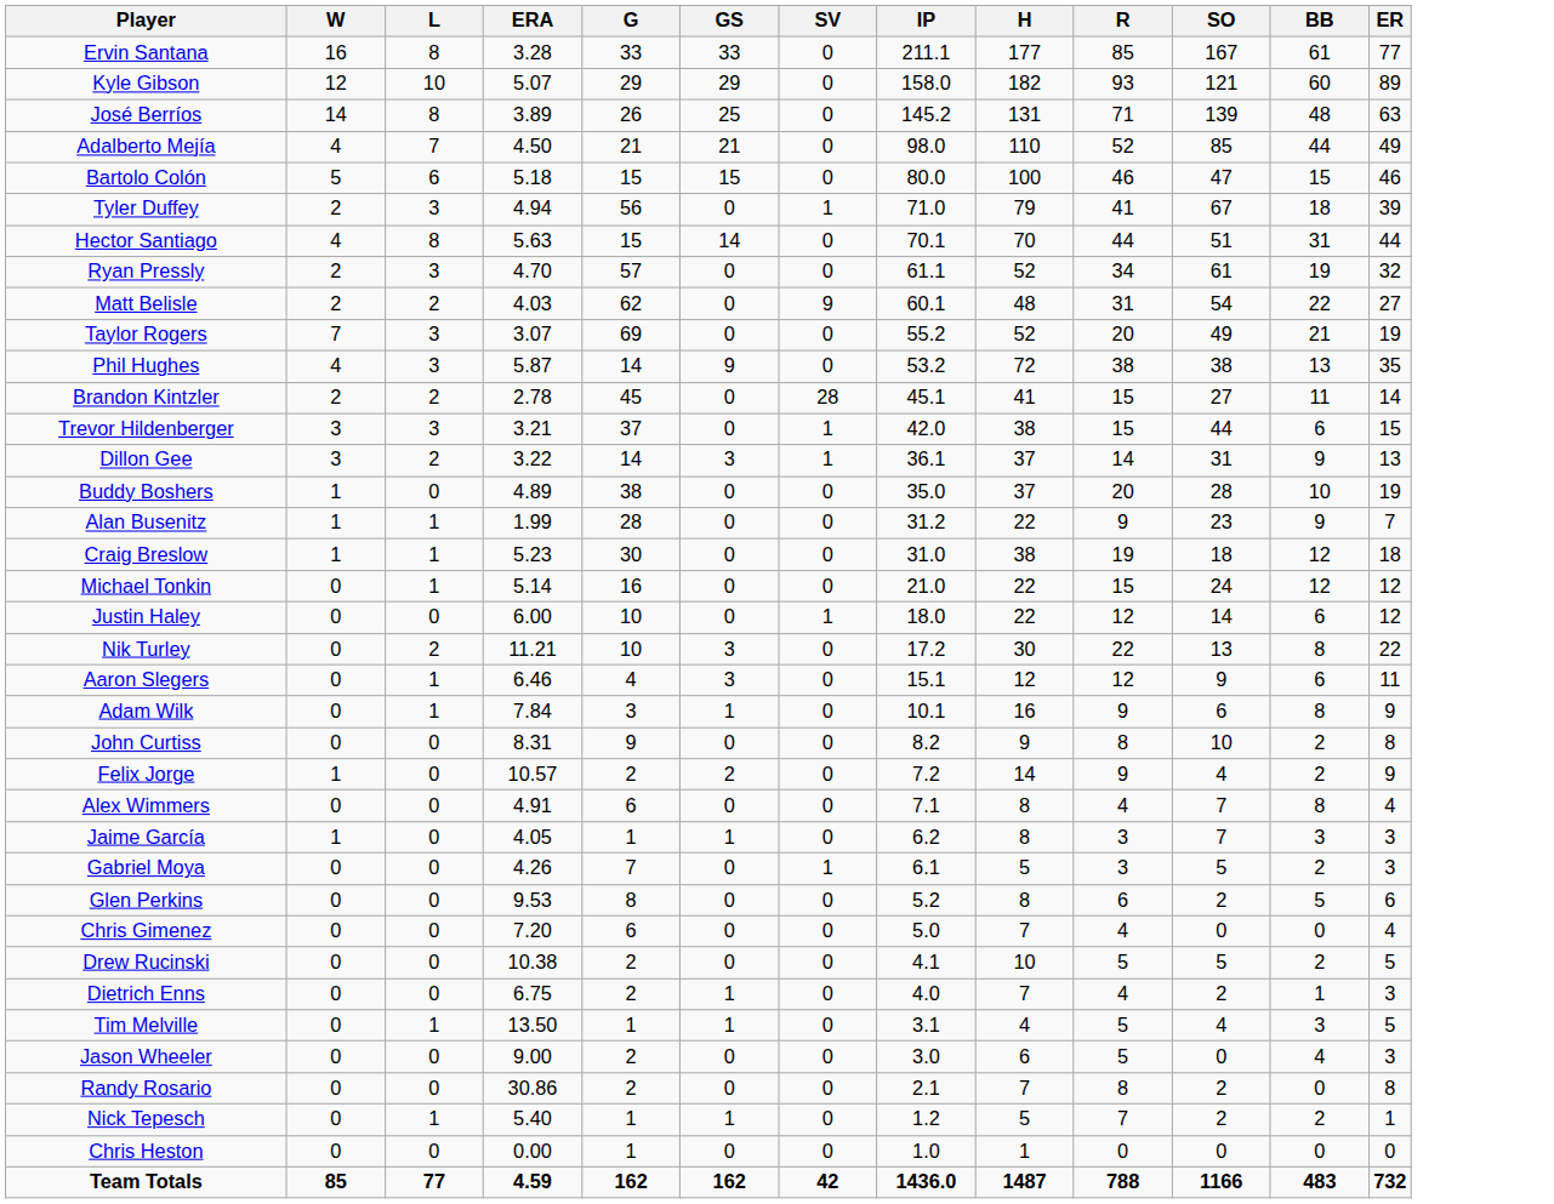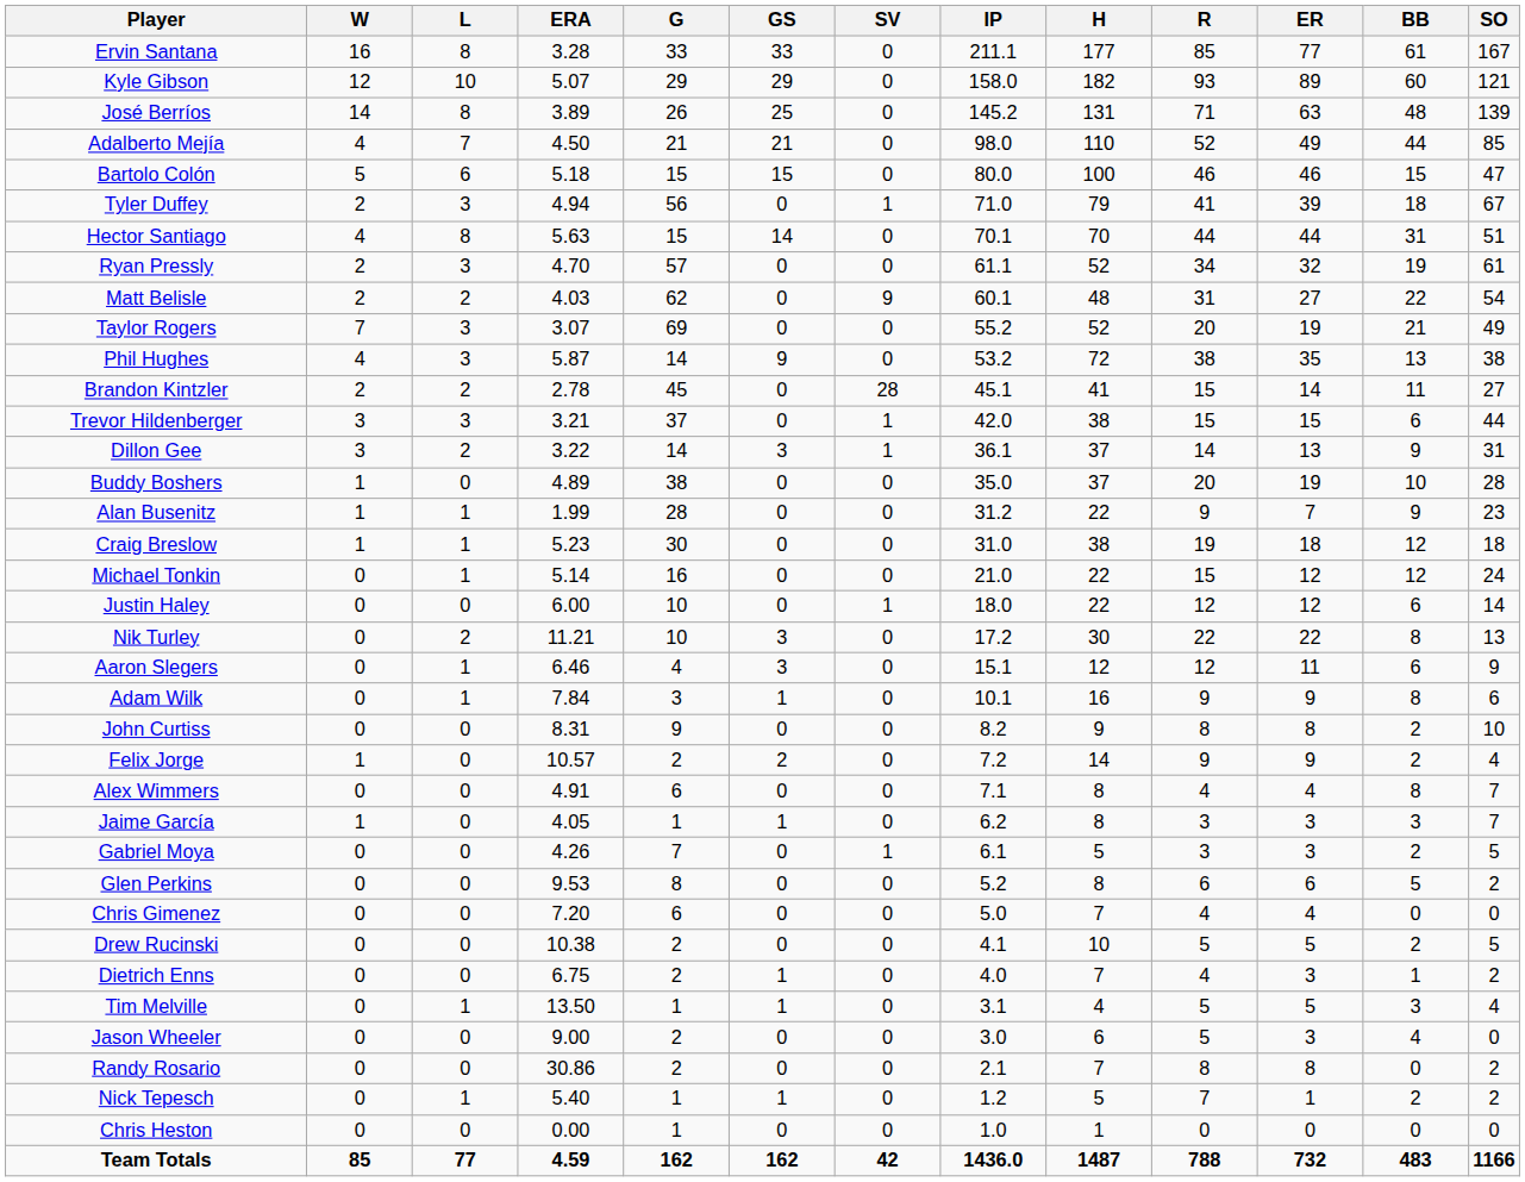columns swapped: ER <-> SO
